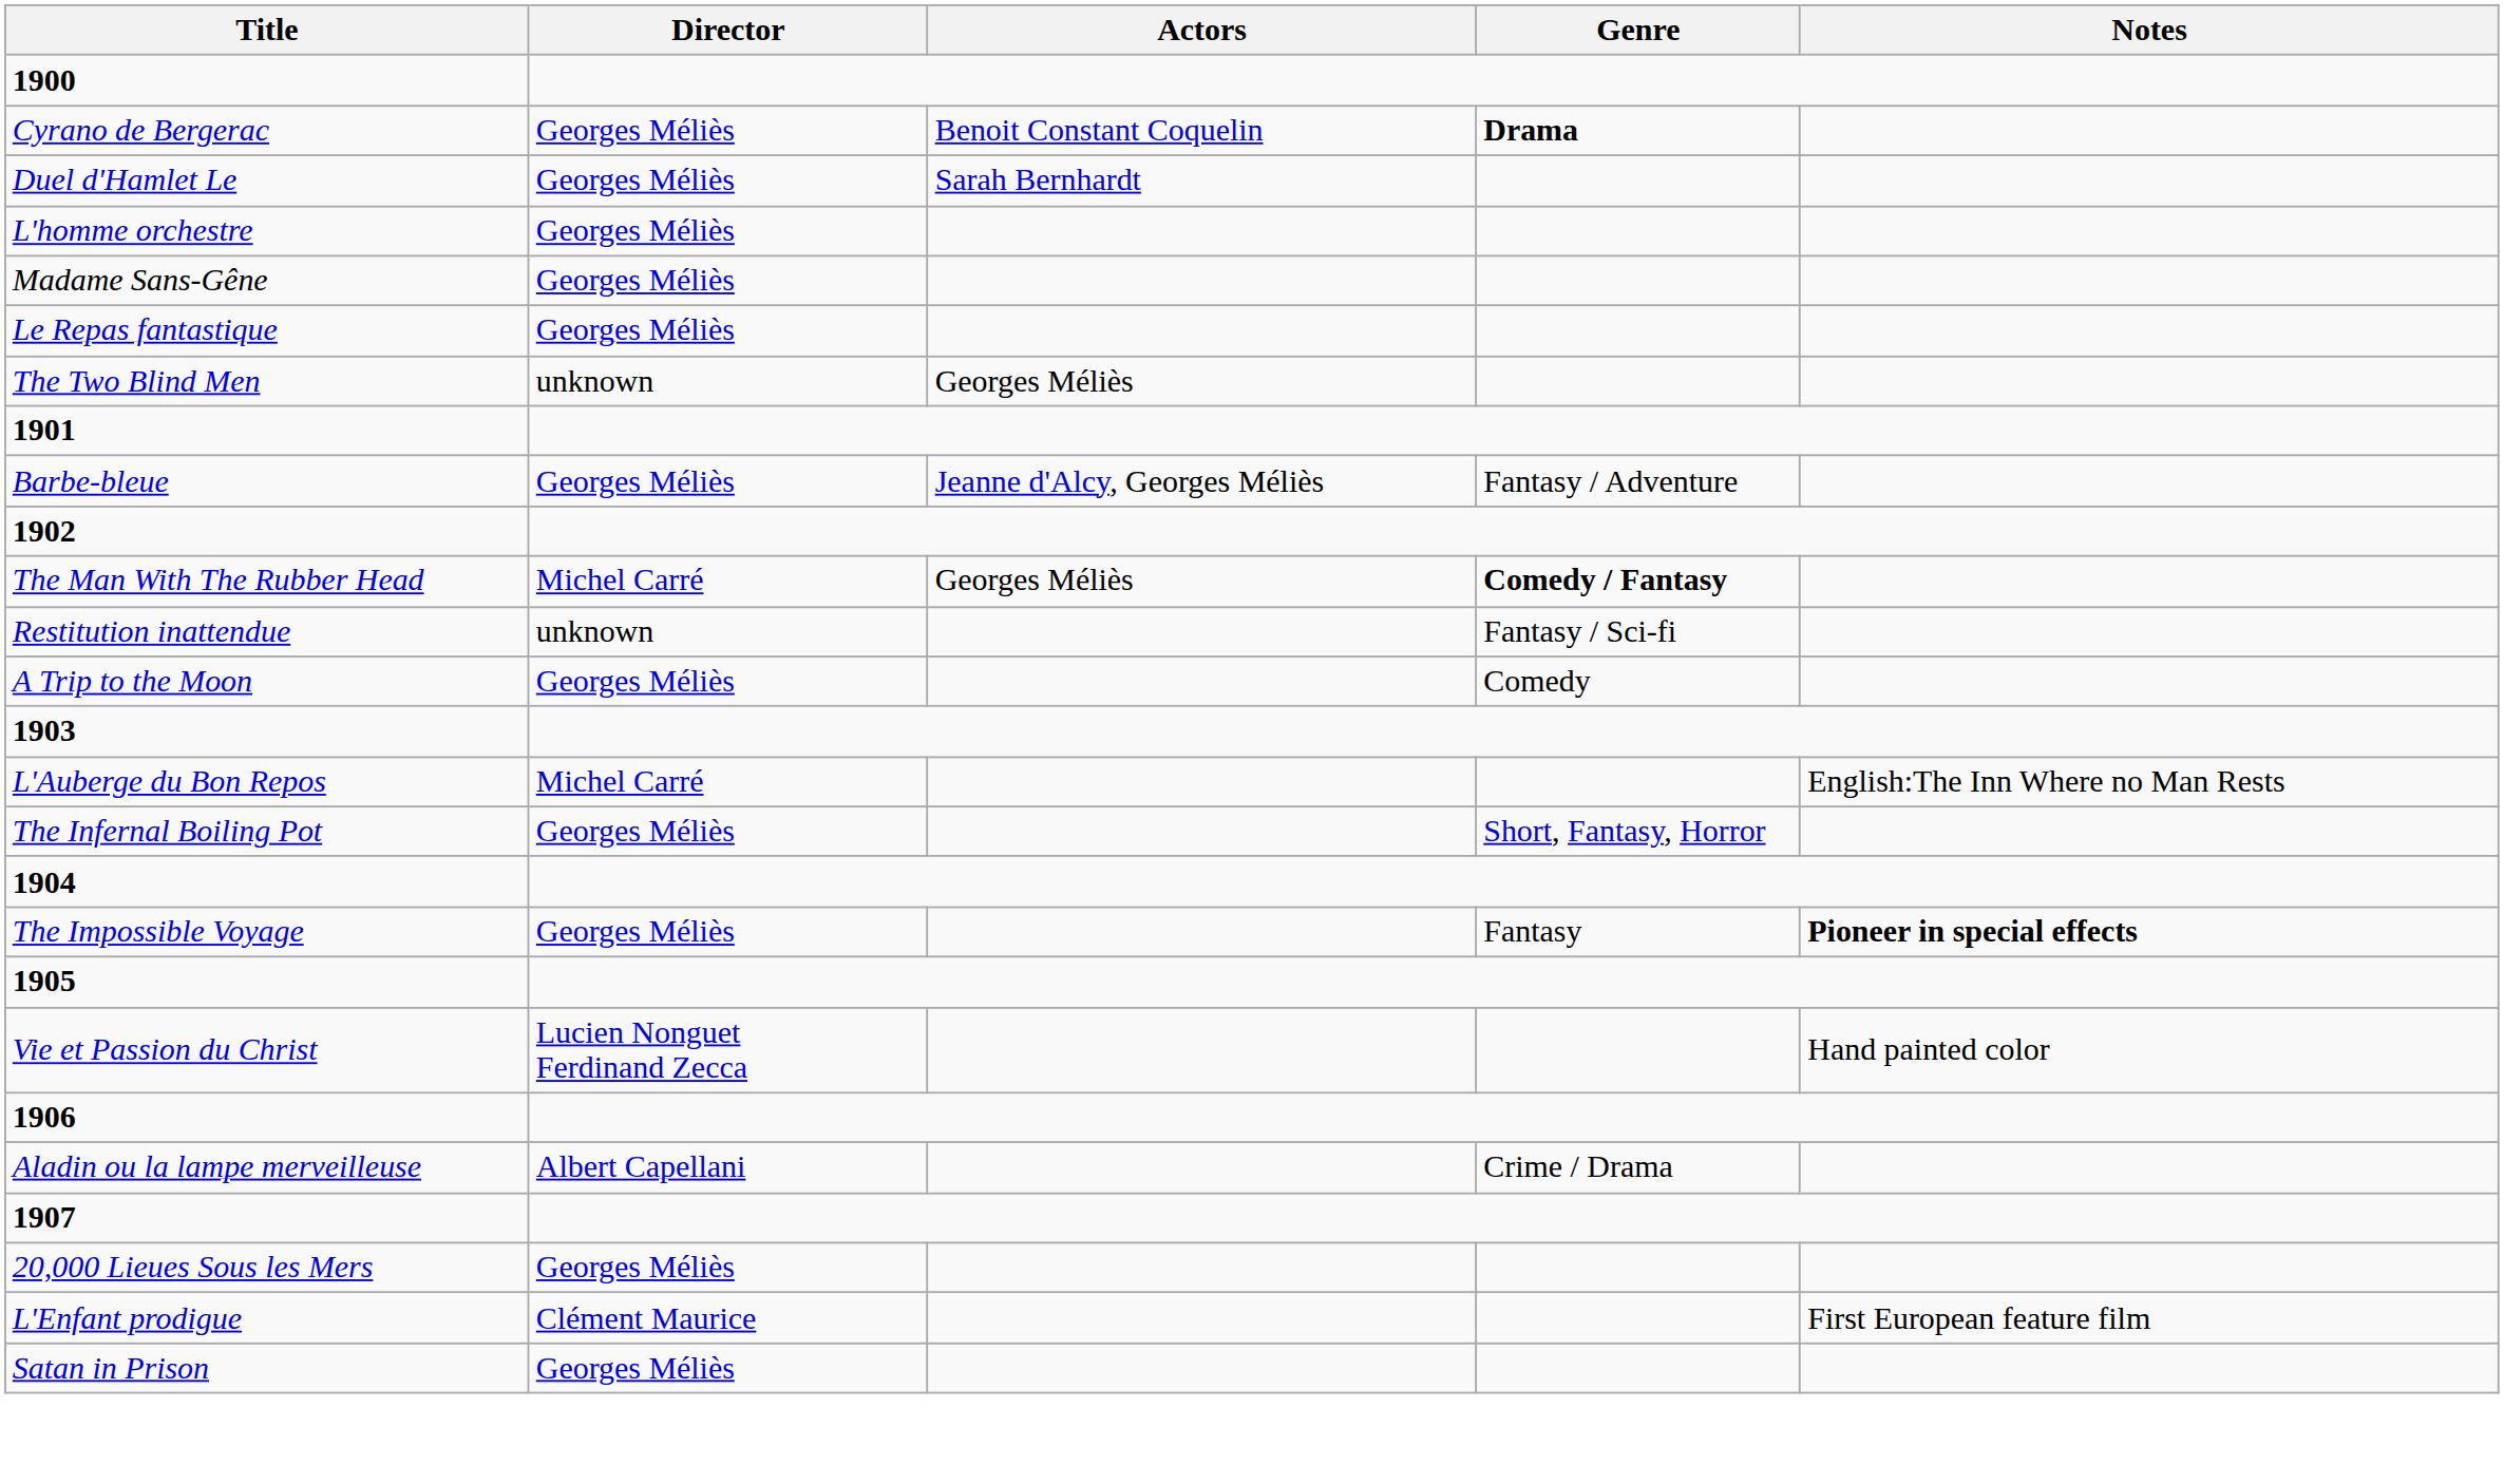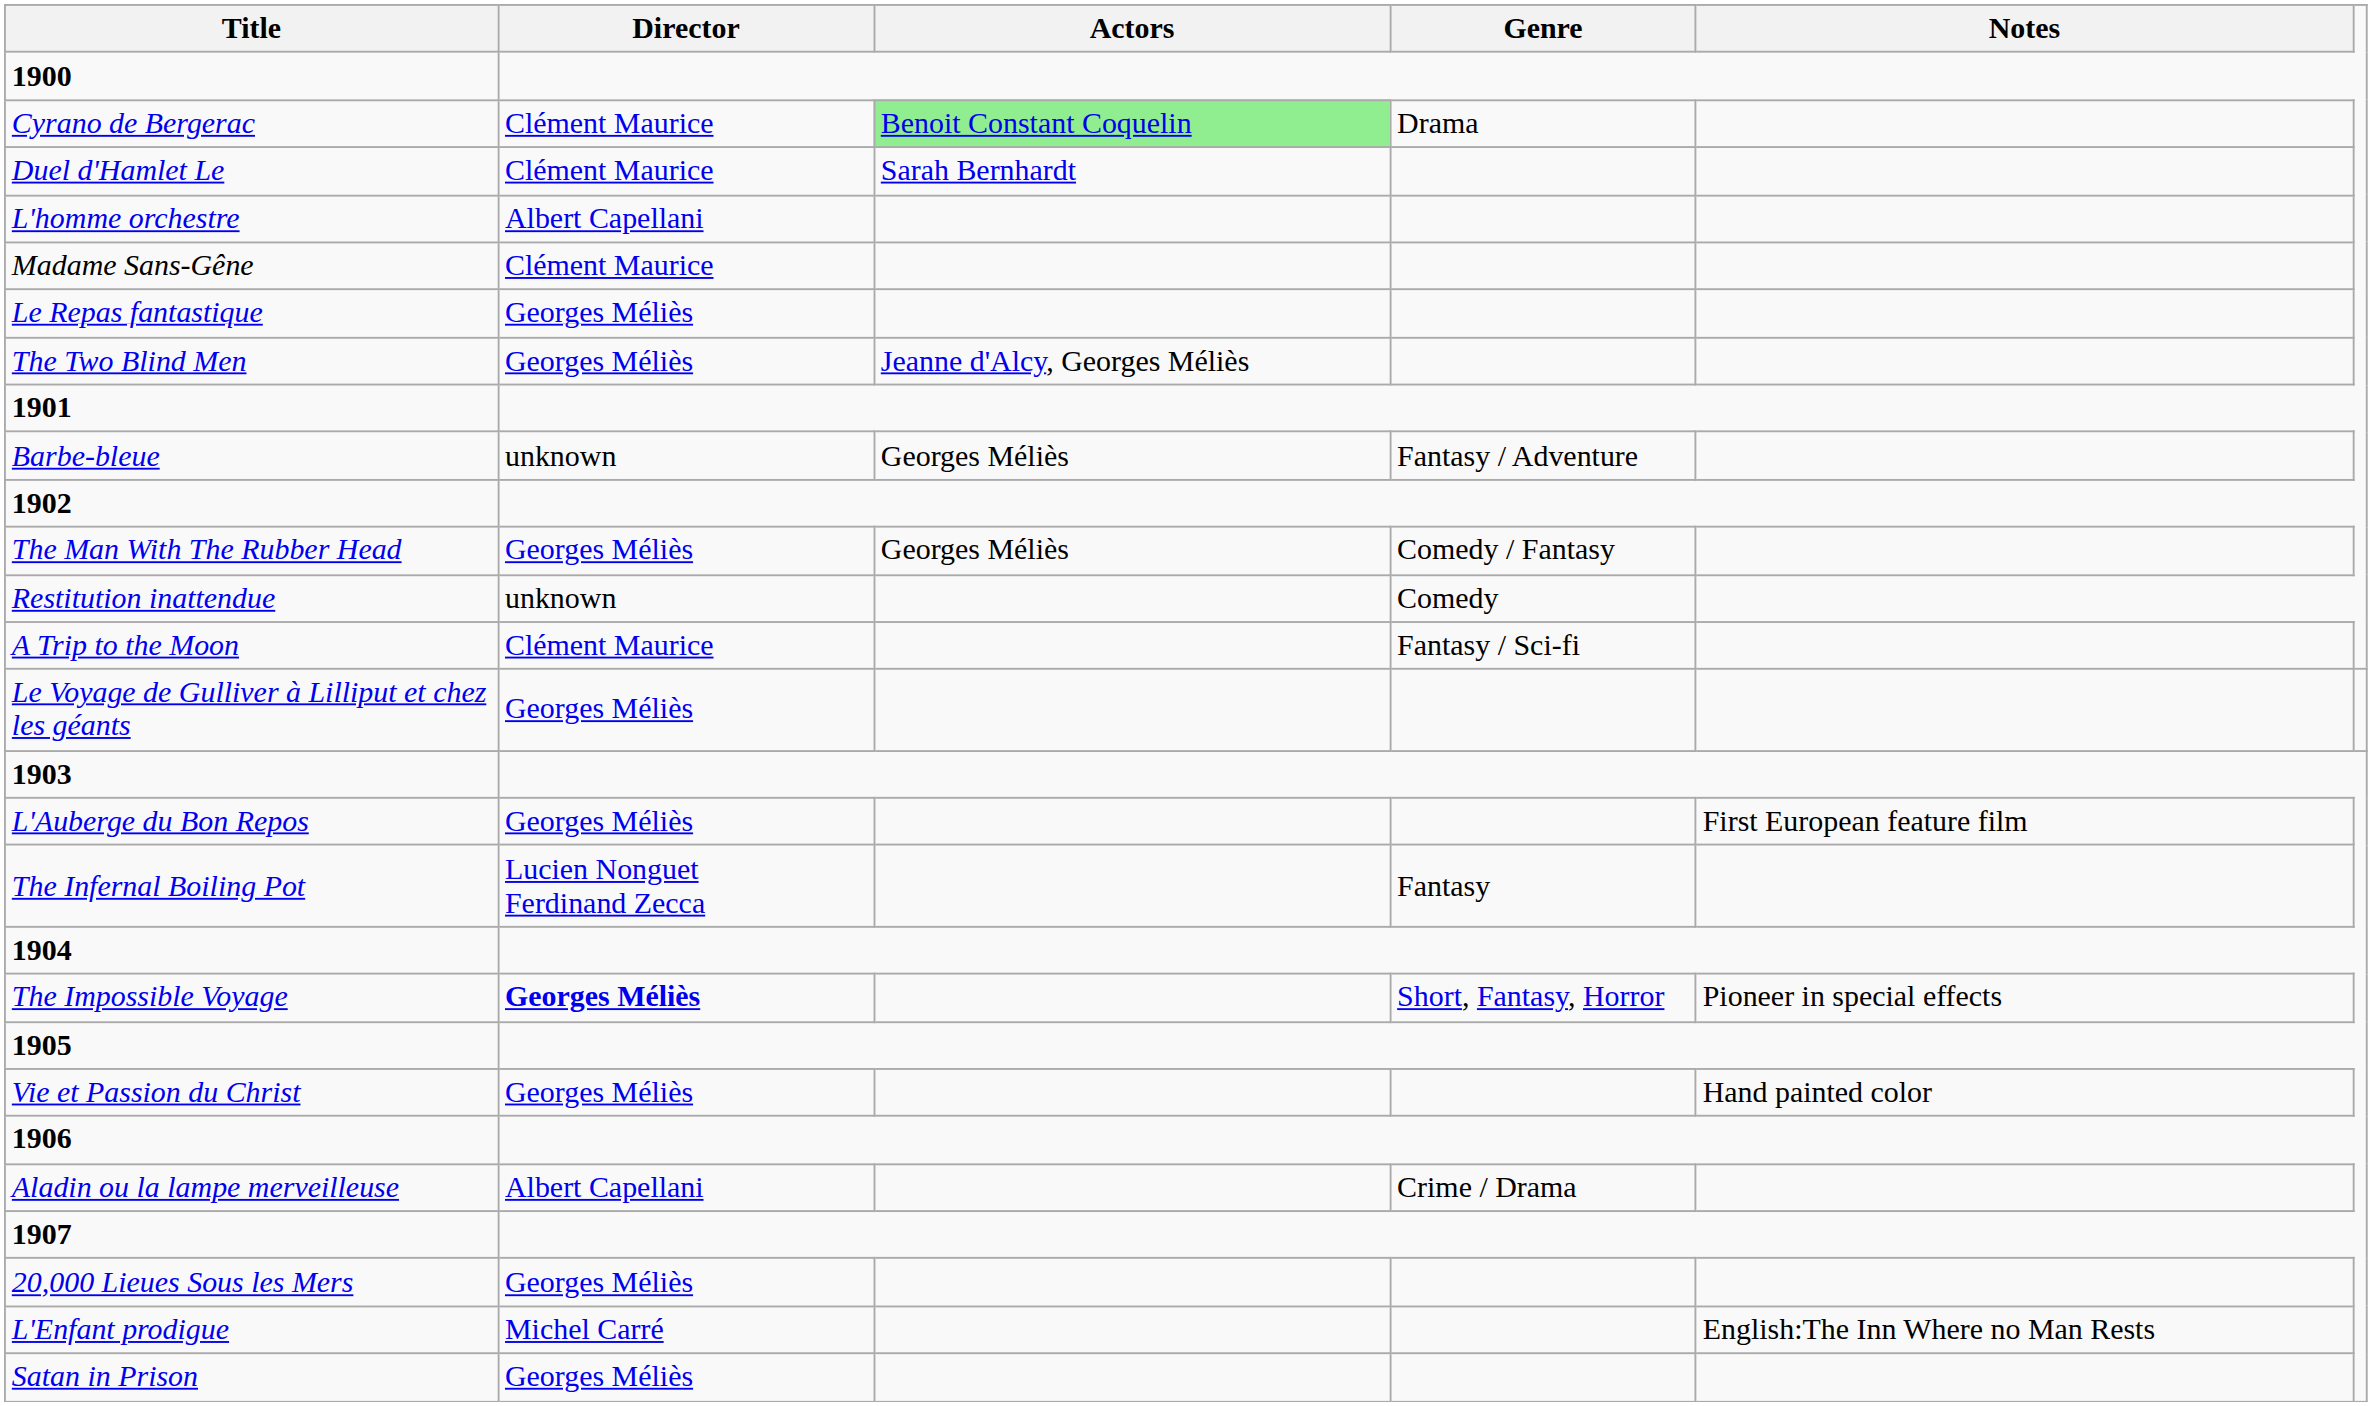Cyrano de Bergerac | Director: Georges Méliès -> Clément Maurice
Cyrano de Bergerac | Actors: no background -> lightgreen background
Cyrano de Bergerac | Genre: bold -> normal
Duel d'Hamlet Le | Director: Georges Méliès -> Clément Maurice
L'homme orchestre | Director: Georges Méliès -> Albert Capellani
Madame Sans-Gêne | Director: Georges Méliès -> Clément Maurice
The Two Blind Men | Director: unknown -> Georges Méliès
The Two Blind Men | Actors: Georges Méliès -> Jeanne d'Alcy, Georges Méliès
Barbe-bleue | Director: Georges Méliès -> unknown
Barbe-bleue | Actors: Jeanne d'Alcy, Georges Méliès -> Georges Méliès
The Man With The Rubber Head | Director: Michel Carré -> Georges Méliès
The Man With The Rubber Head | Genre: bold -> normal
Restitution inattendue | Genre: Fantasy / Sci-fi -> Comedy
A Trip to the Moon | Director: Georges Méliès -> Clément Maurice
A Trip to the Moon | Genre: Comedy -> Fantasy / Sci-fi
+ row: Le Voyage de Gulliver à Lilliput et chez les géants | Georges Méliès
L'Auberge du Bon Repos | Director: Michel Carré -> Georges Méliès
L'Auberge du Bon Repos | Notes: English:The Inn Where no Man Rests -> First European feature film
The Infernal Boiling Pot | Director: Georges Méliès -> Lucien Nonguet Ferdinand Zecca
The Infernal Boiling Pot | Genre: Short, Fantasy, Horror -> Fantasy
The Impossible Voyage | Director: normal -> bold
The Impossible Voyage | Genre: Fantasy -> Short, Fantasy, Horror
The Impossible Voyage | Notes: bold -> normal
Vie et Passion du Christ | Director: Lucien Nonguet Ferdinand Zecca -> Georges Méliès
L'Enfant prodigue | Director: Clément Maurice -> Michel Carré
L'Enfant prodigue | Notes: First European feature film -> English:The Inn Where no Man Rests
